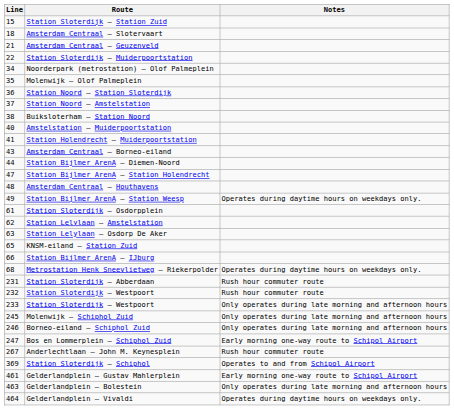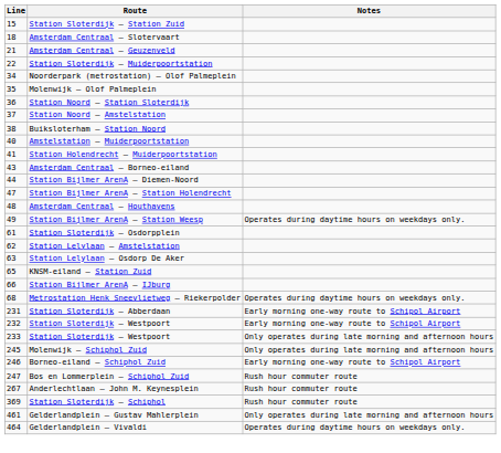Station Sloterdijk – Abberdaan | Notes: Rush hour commuter route -> Early morning one-way route to Schipol Airport
232 / Station Sloterdijk – Westpoort | Notes: Rush hour commuter route -> Early morning one-way route to Schipol Airport
Borneo-eiland – Schiphol Zuid | Notes: Only operates during late morning and afternoon hours -> Early morning one-way route to Schipol Airport
Bos en Lommerplein – Schiphol Zuid | Notes: Early morning one-way route to Schipol Airport -> Rush hour commuter route
Station Sloterdijk – Schiphol | Notes: Operates to and from Schipol Airport -> Rush hour commuter route
Gelderlandplein – Gustav Mahlerplein | Notes: Early morning one-way route to Schipol Airport -> Only operates during late morning and afternoon hours
- row: 463 | Gelderlandplein – Bolestein | Only operates during late morning and afternoon hours
